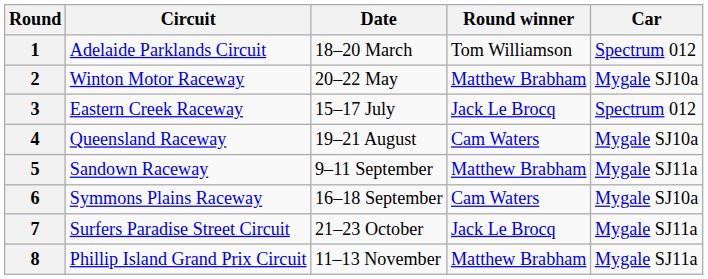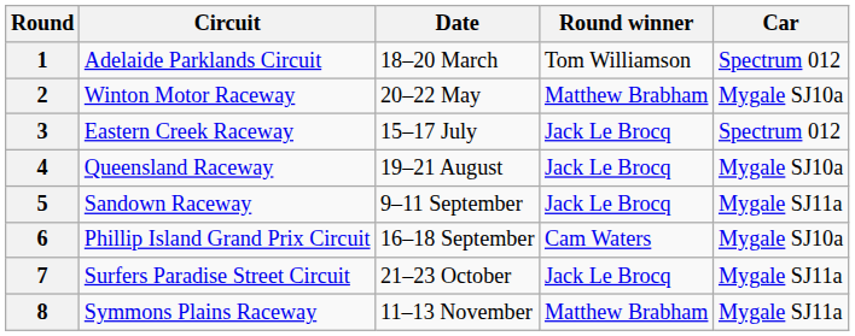4 | Round winner: Cam Waters -> Jack Le Brocq
5 | Round winner: Matthew Brabham -> Jack Le Brocq
6 | Circuit: Symmons Plains Raceway -> Phillip Island Grand Prix Circuit
8 | Circuit: Phillip Island Grand Prix Circuit -> Symmons Plains Raceway
